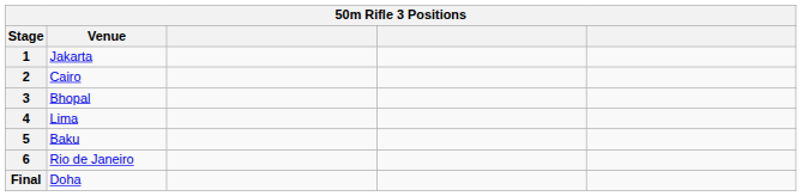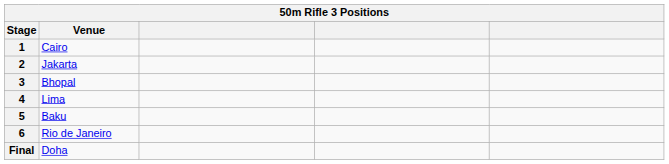1 | Venue: Jakarta -> Cairo
2 | Venue: Cairo -> Jakarta
